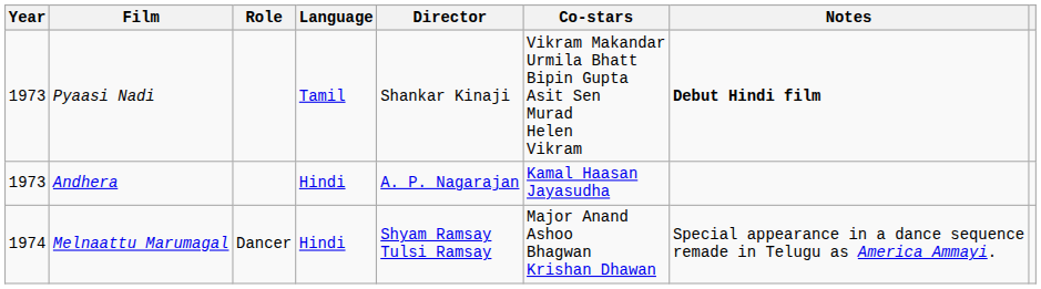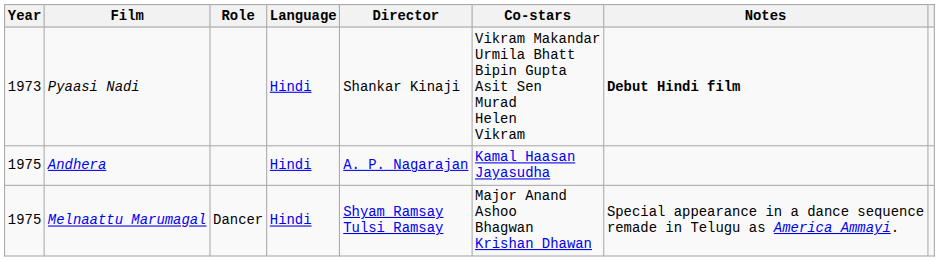Pyaasi Nadi | Language: Tamil -> Hindi
Andhera | Year: 1973 -> 1975
Melnaattu Marumagal | Year: 1974 -> 1975
